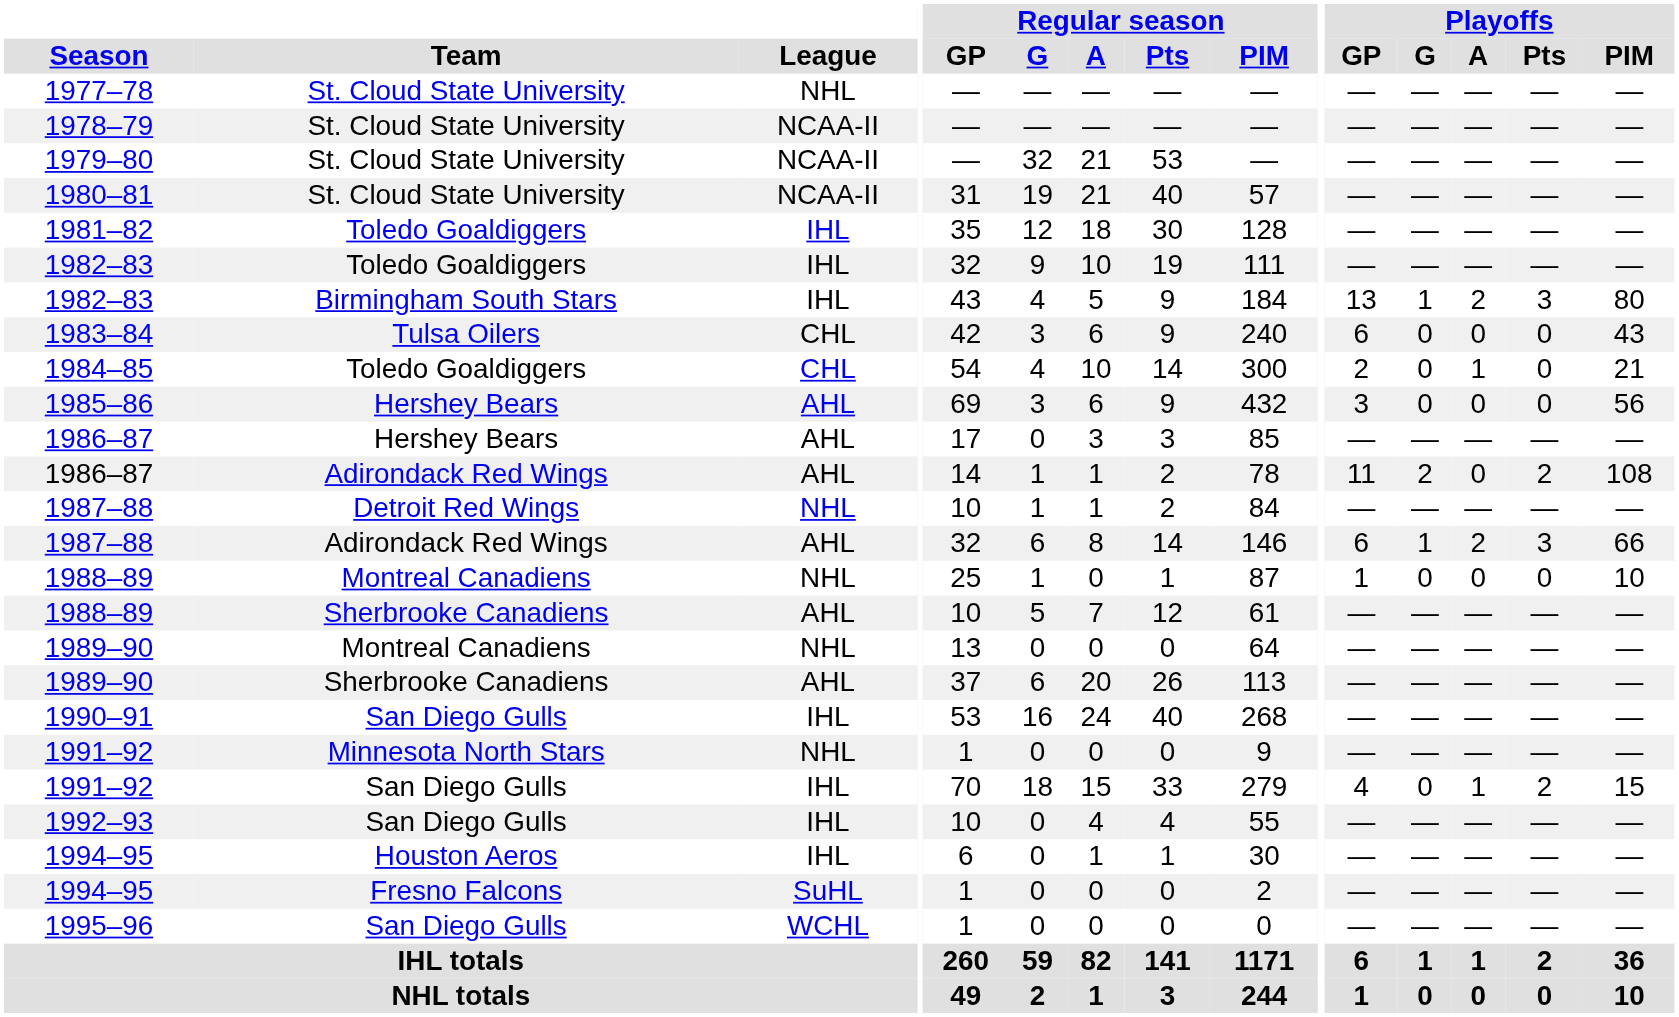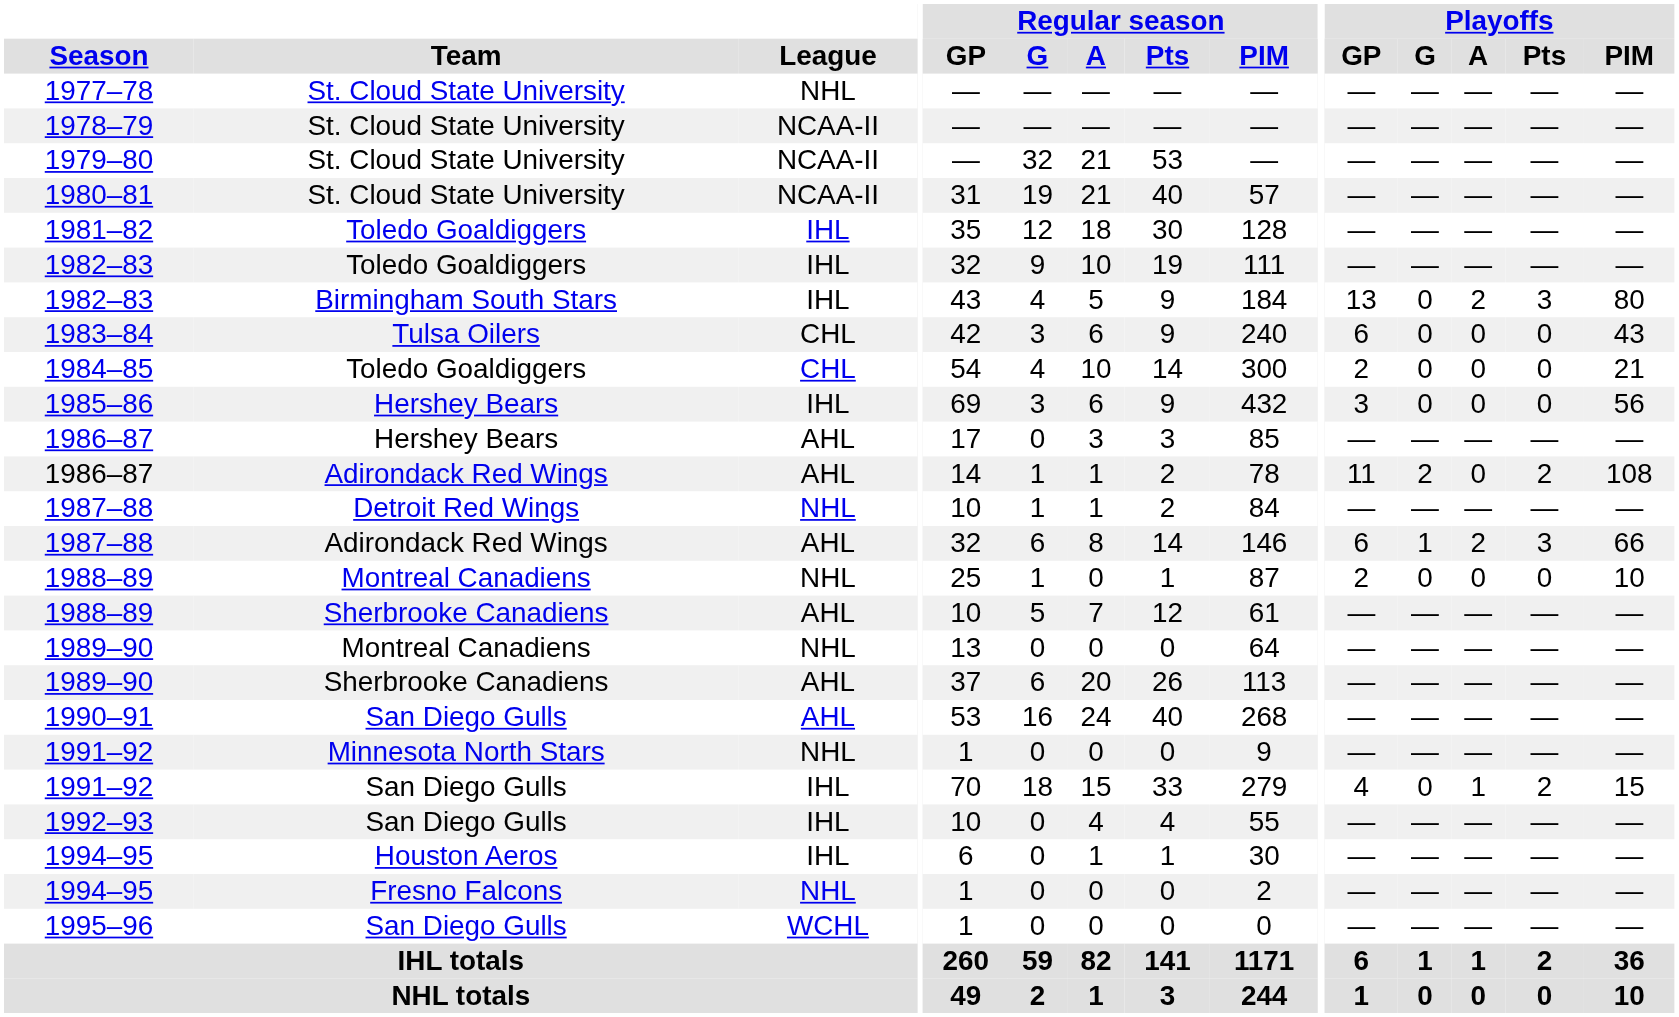1982–83 / Birmingham South Stars | Playoffs / G: 1 -> 0
1984–85 | Playoffs / A: 1 -> 0
1985–86 | League: AHL -> IHL
1988–89 / Montreal Canadiens | Playoffs / GP: 1 -> 2
1990–91 | League: IHL -> AHL
1994–95 / Fresno Falcons | League: SuHL -> NHL
